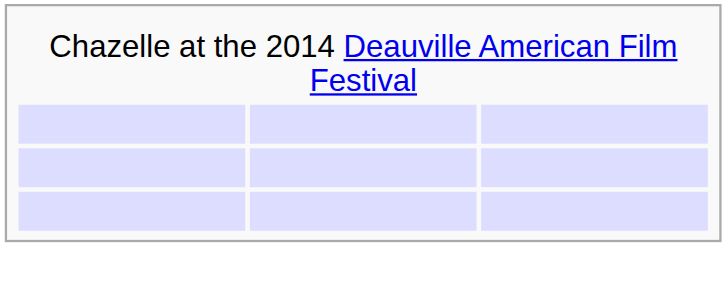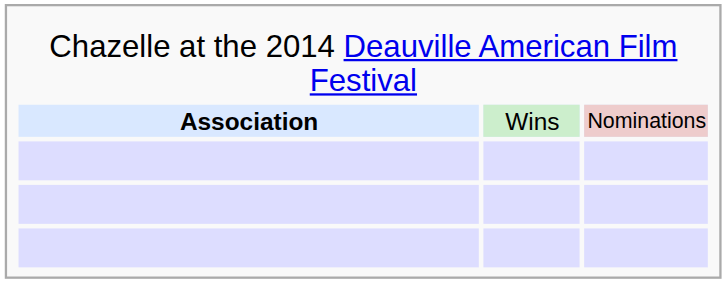+ row: Association | Wins | Nominations
